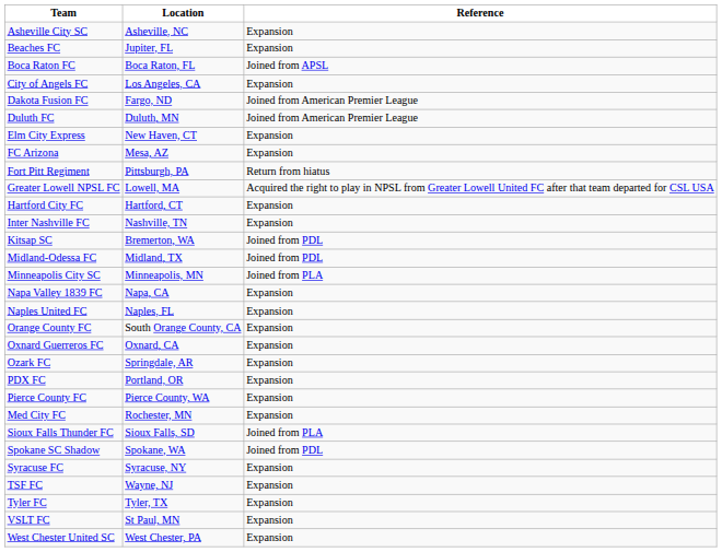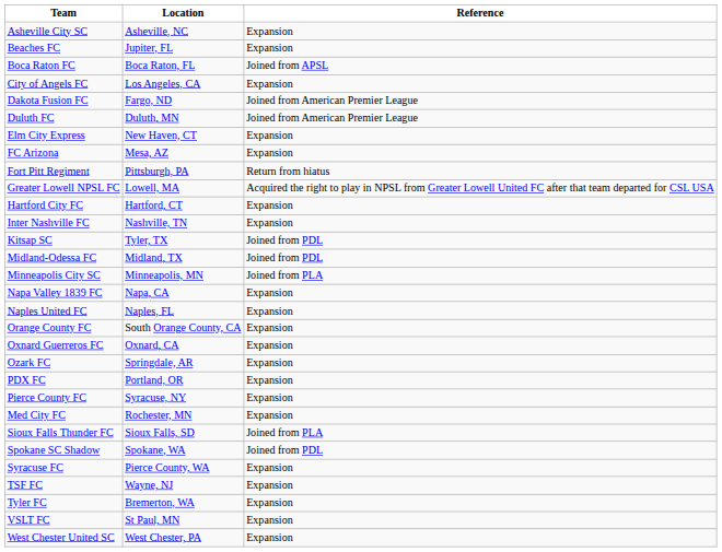Kitsap SC | Location: Bremerton, WA -> Tyler, TX
Pierce County FC | Location: Pierce County, WA -> Syracuse, NY
Syracuse FC | Location: Syracuse, NY -> Pierce County, WA
Tyler FC | Location: Tyler, TX -> Bremerton, WA
